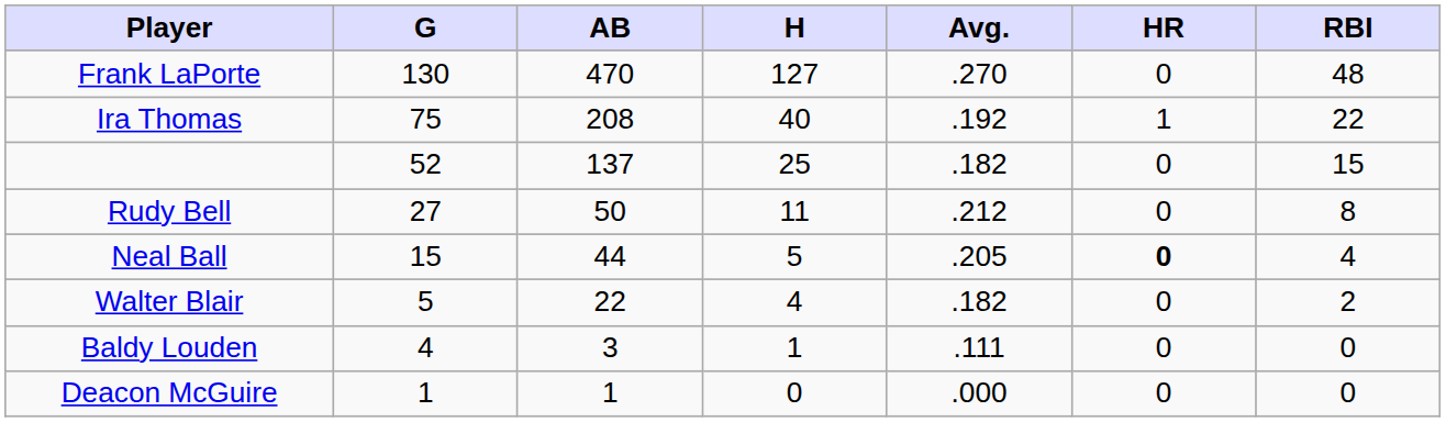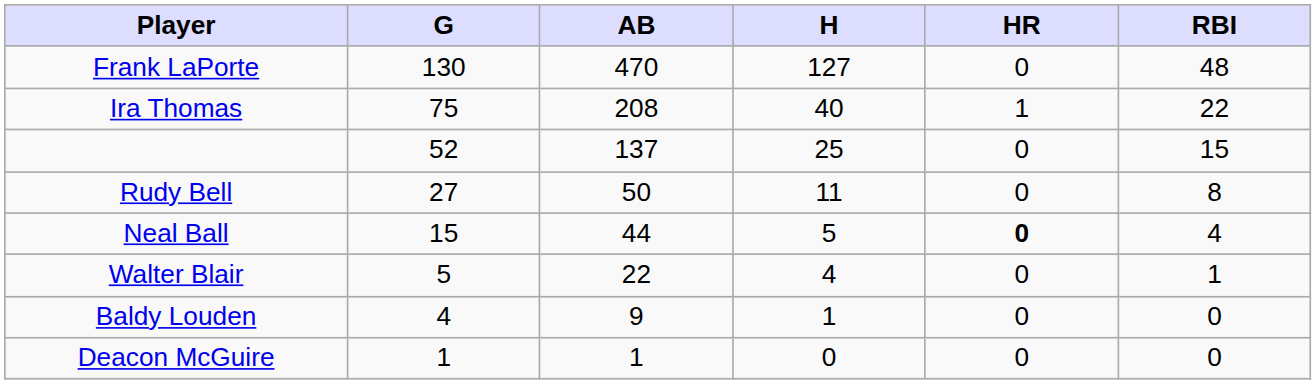- column: Avg. | .270 | .192 | .182 | .212 | .205 | .182 | .111 | .000
Walter Blair | RBI: 2 -> 1
Baldy Louden | AB: 3 -> 9
